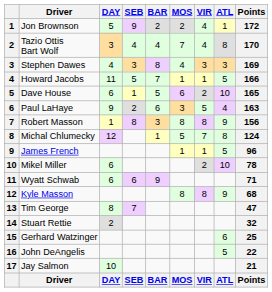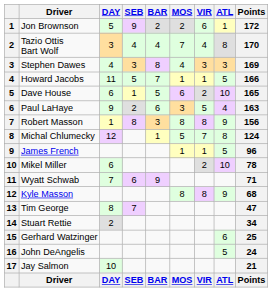Jon Brownson | VIR: 4 -> 6
Wyatt Schwab | DAY: 6 -> 7
Stuart Rettie | Points: 32 -> 34
John DeAngelis | Points: 22 -> 24
